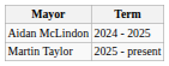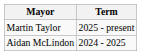rows swapped: Aidan McLindon <-> Martin Taylor
